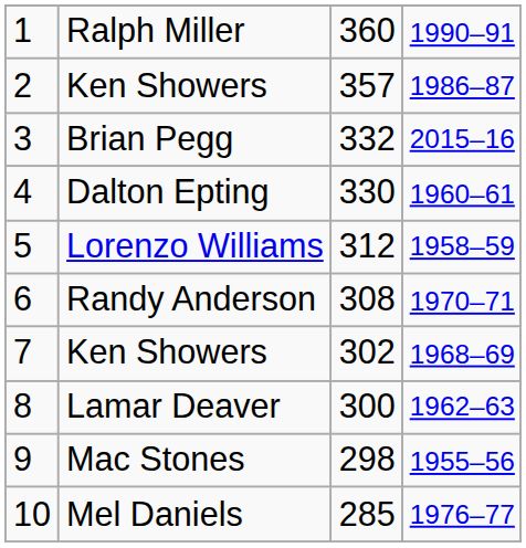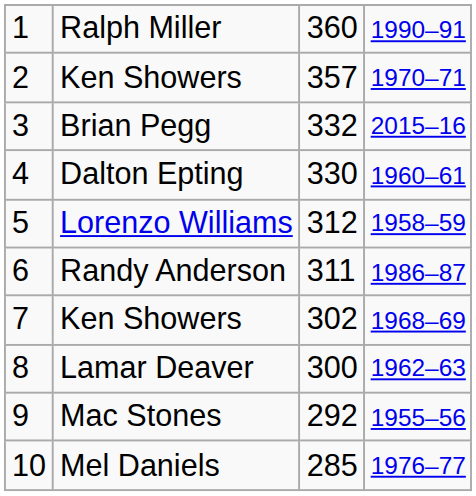2 / Ken Showers | column 4: 1986–87 -> 1970–71
Randy Anderson | column 3: 308 -> 311
Randy Anderson | column 4: 1970–71 -> 1986–87
Mac Stones | column 3: 298 -> 292
